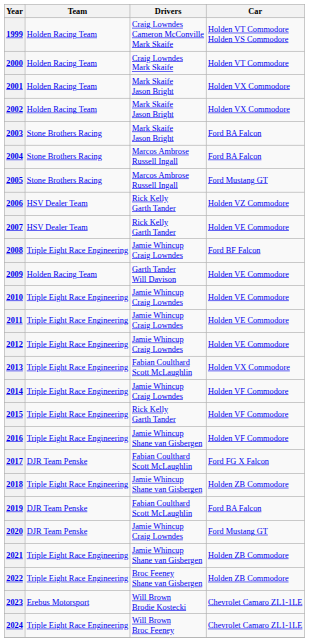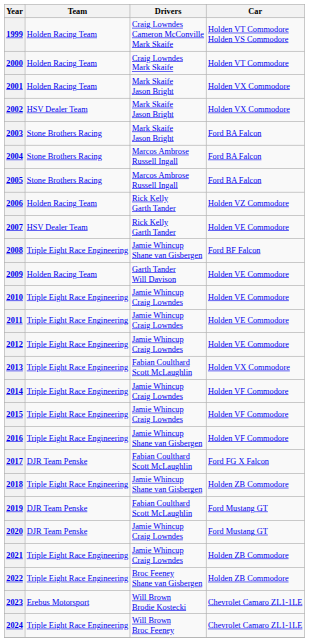2002 | Team: Holden Racing Team -> HSV Dealer Team
2005 | Car: Ford Mustang GT -> Ford BA Falcon
2006 | Team: HSV Dealer Team -> Holden Racing Team
2008 | Drivers: Jamie Whincup Craig Lowndes -> Jamie Whincup Shane van Gisbergen
2015 | Drivers: Rick Kelly Garth Tander -> Jamie Whincup Craig Lowndes
2019 | Car: Ford BA Falcon -> Ford Mustang GT
2021 | Drivers: Jamie Whincup Shane van Gisbergen -> Jamie Whincup Craig Lowndes
